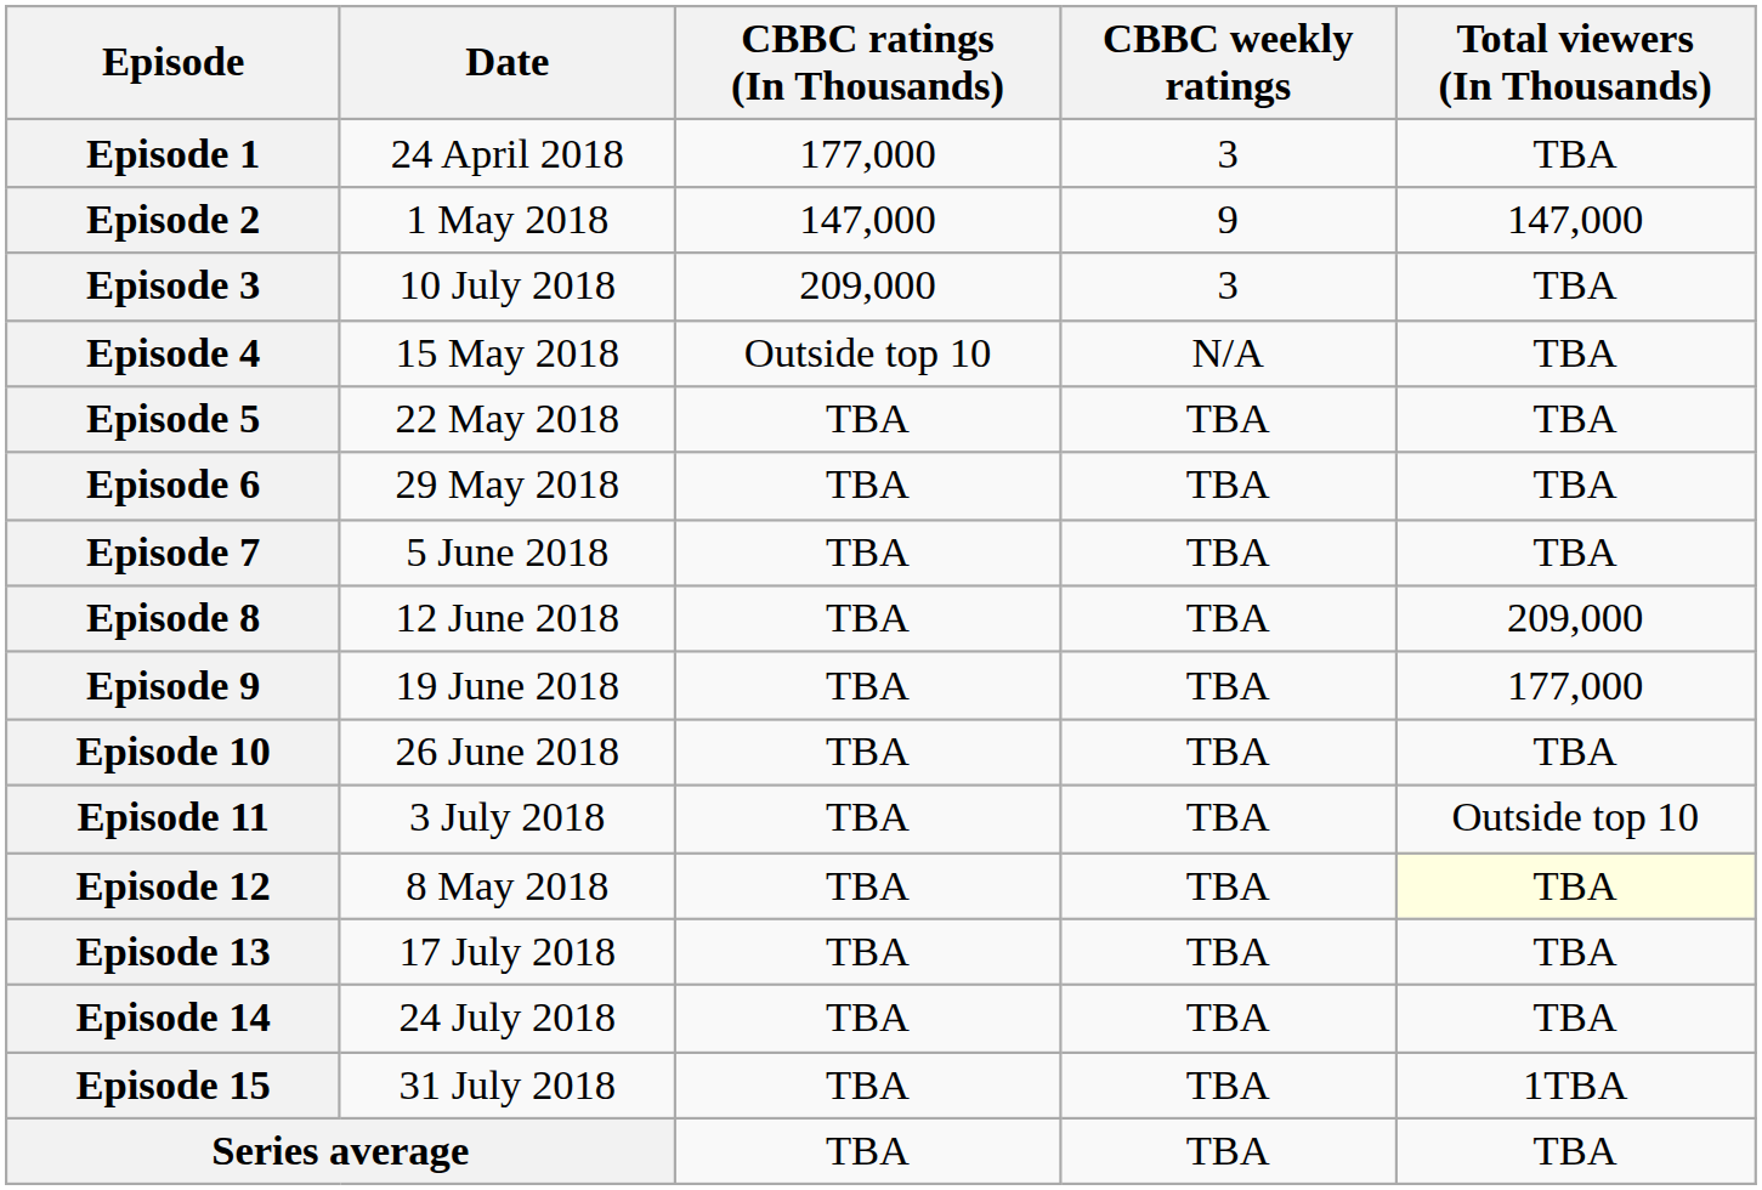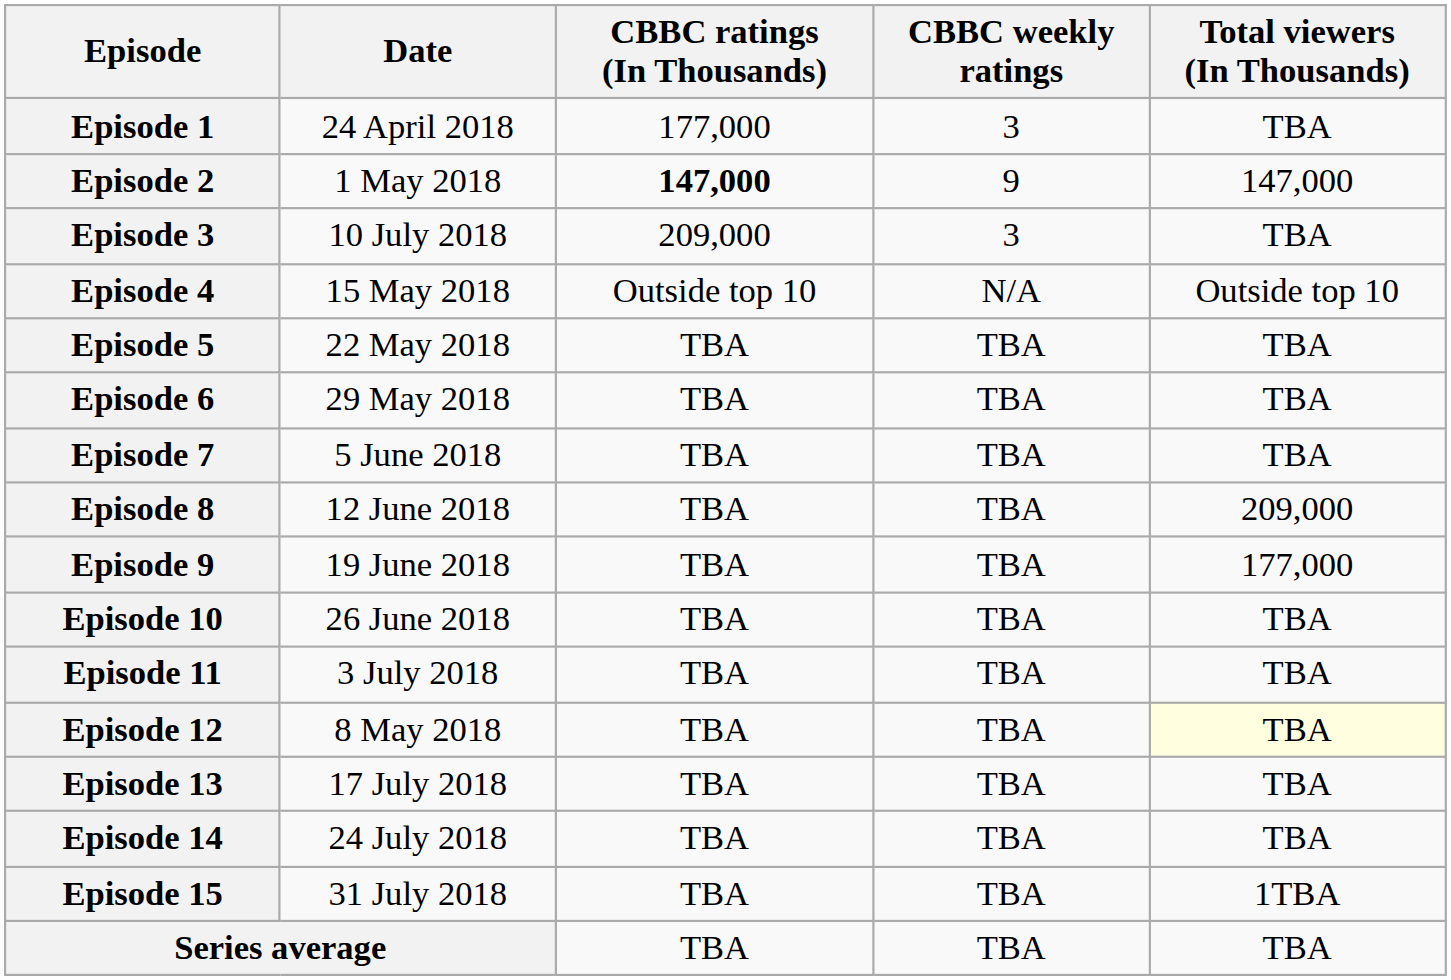Episode 2 | CBBC ratings (In Thousands): normal -> bold
Episode 4 | Total viewers (In Thousands): TBA -> Outside top 10
Episode 11 | Total viewers (In Thousands): Outside top 10 -> TBA
